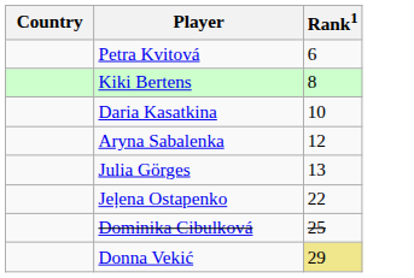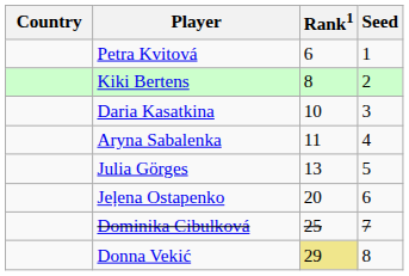+ column: Seed | 1 | 2 | 3 | 4 | 5 | 6 | 7 | 8
Aryna Sabalenka | Rank1: 12 -> 11
Jeļena Ostapenko | Rank1: 22 -> 20
